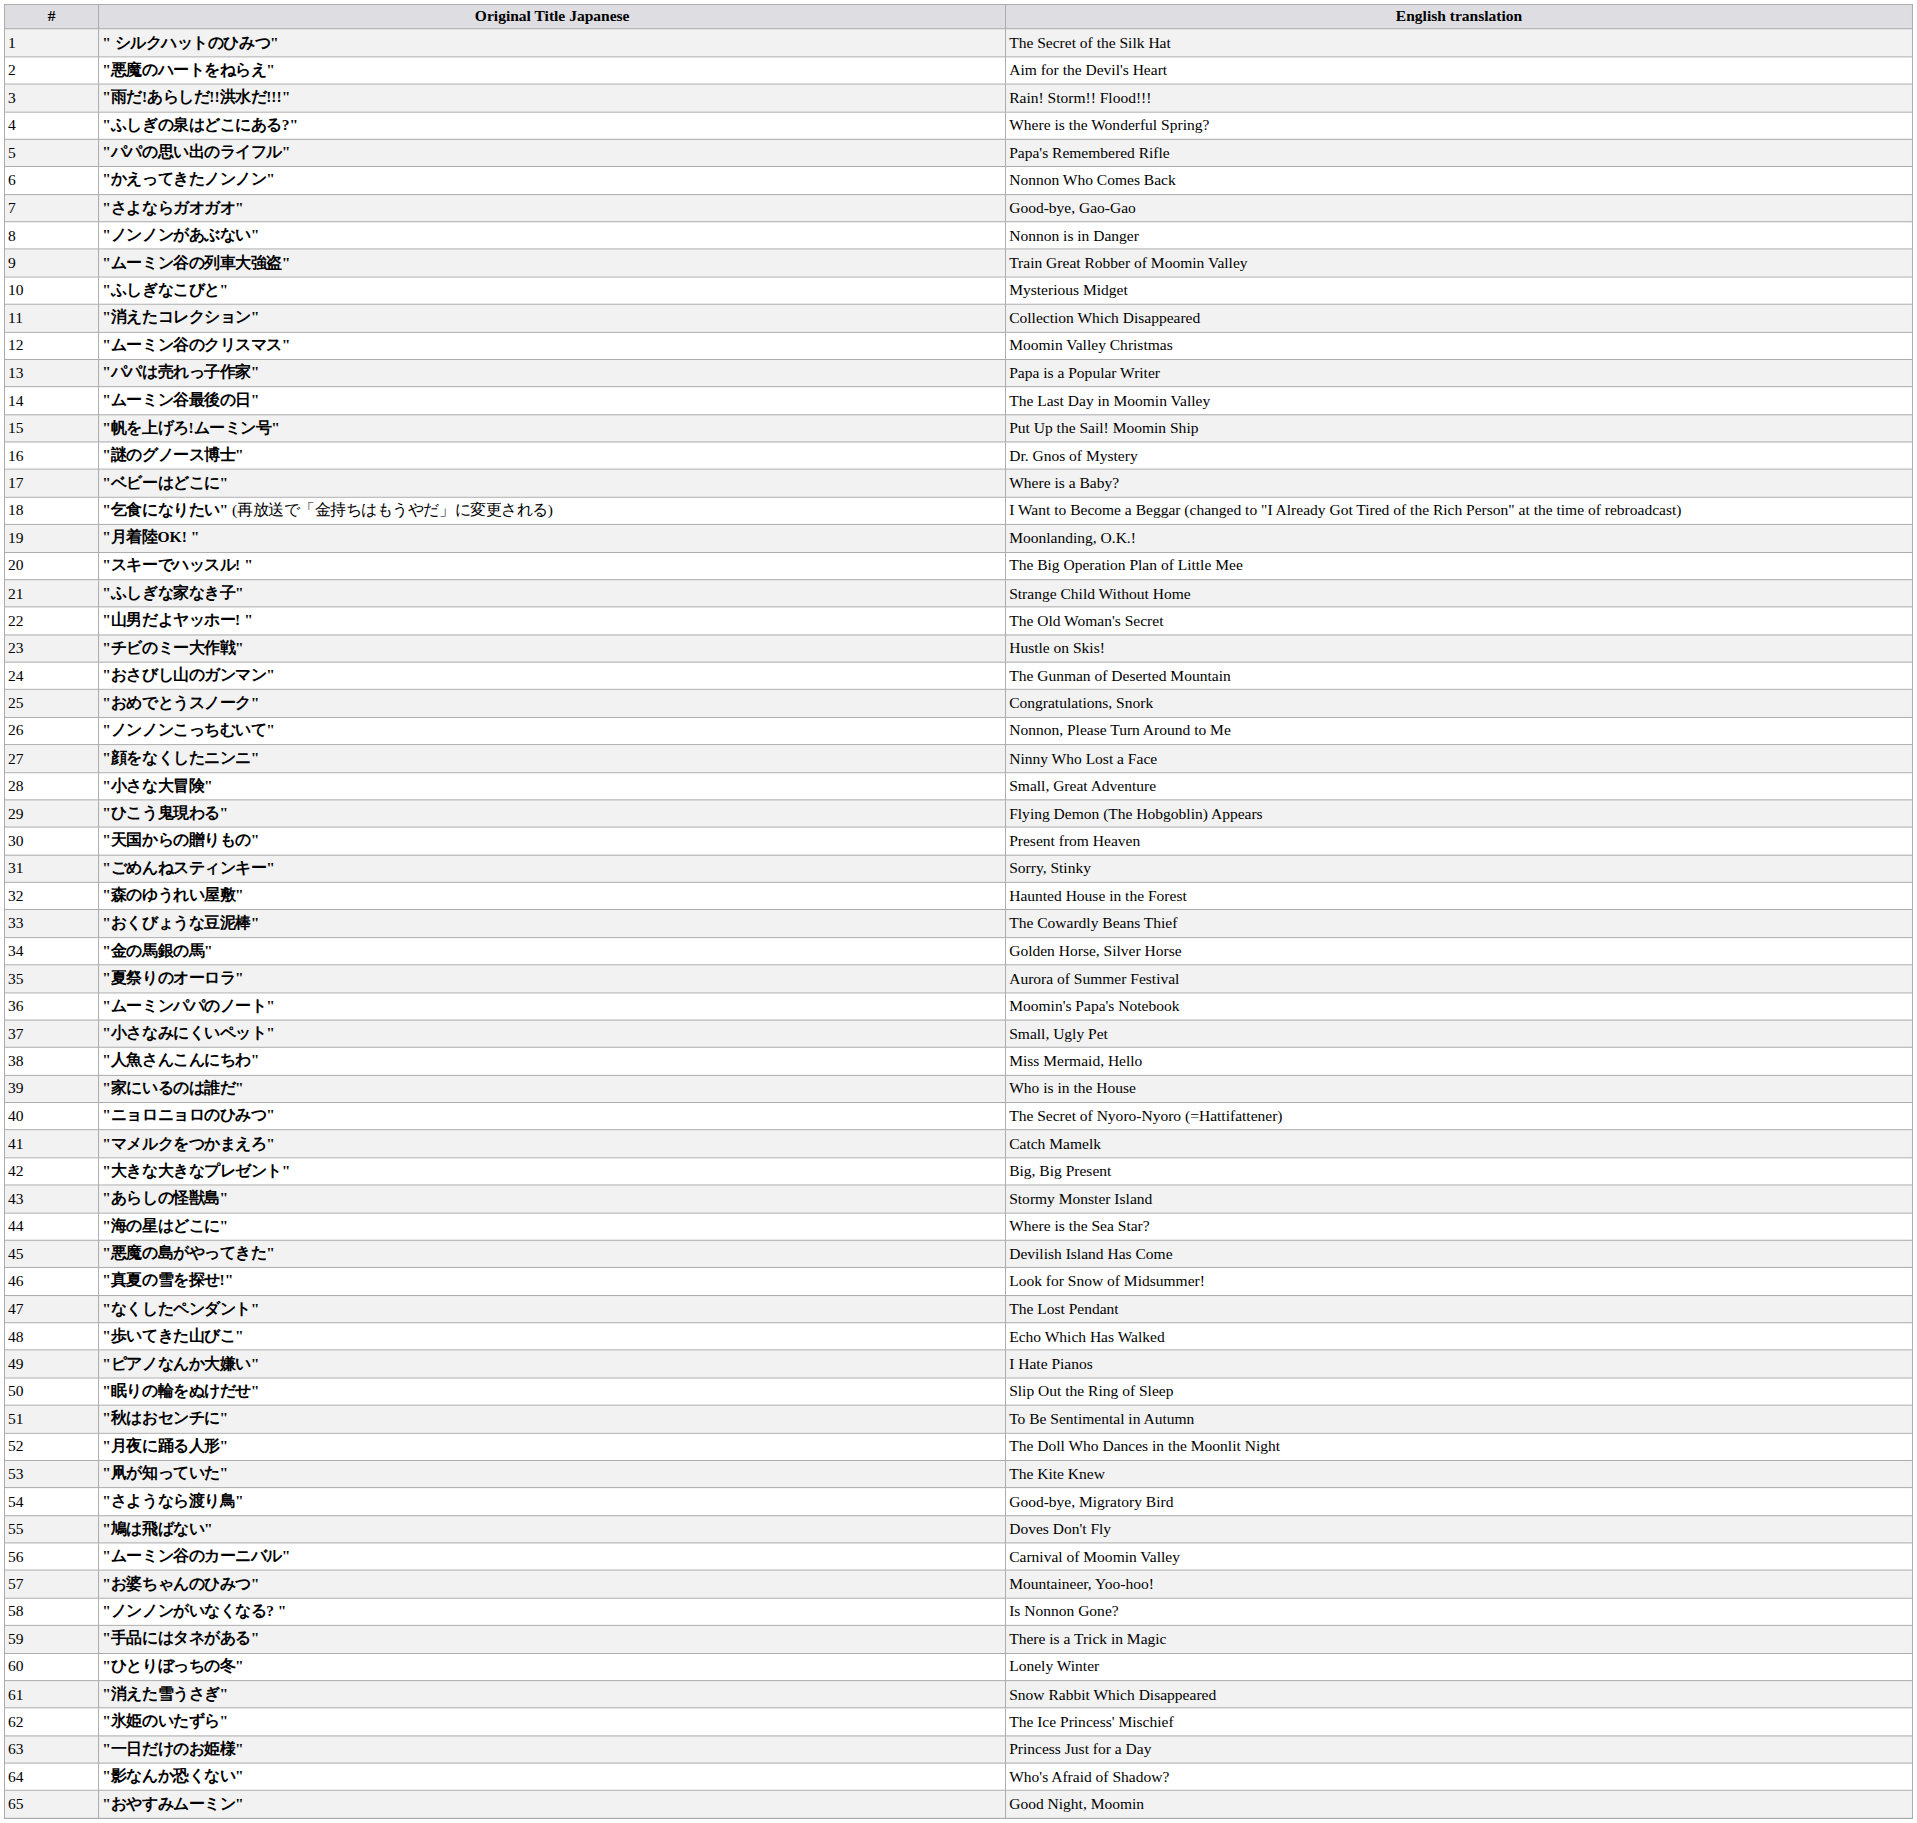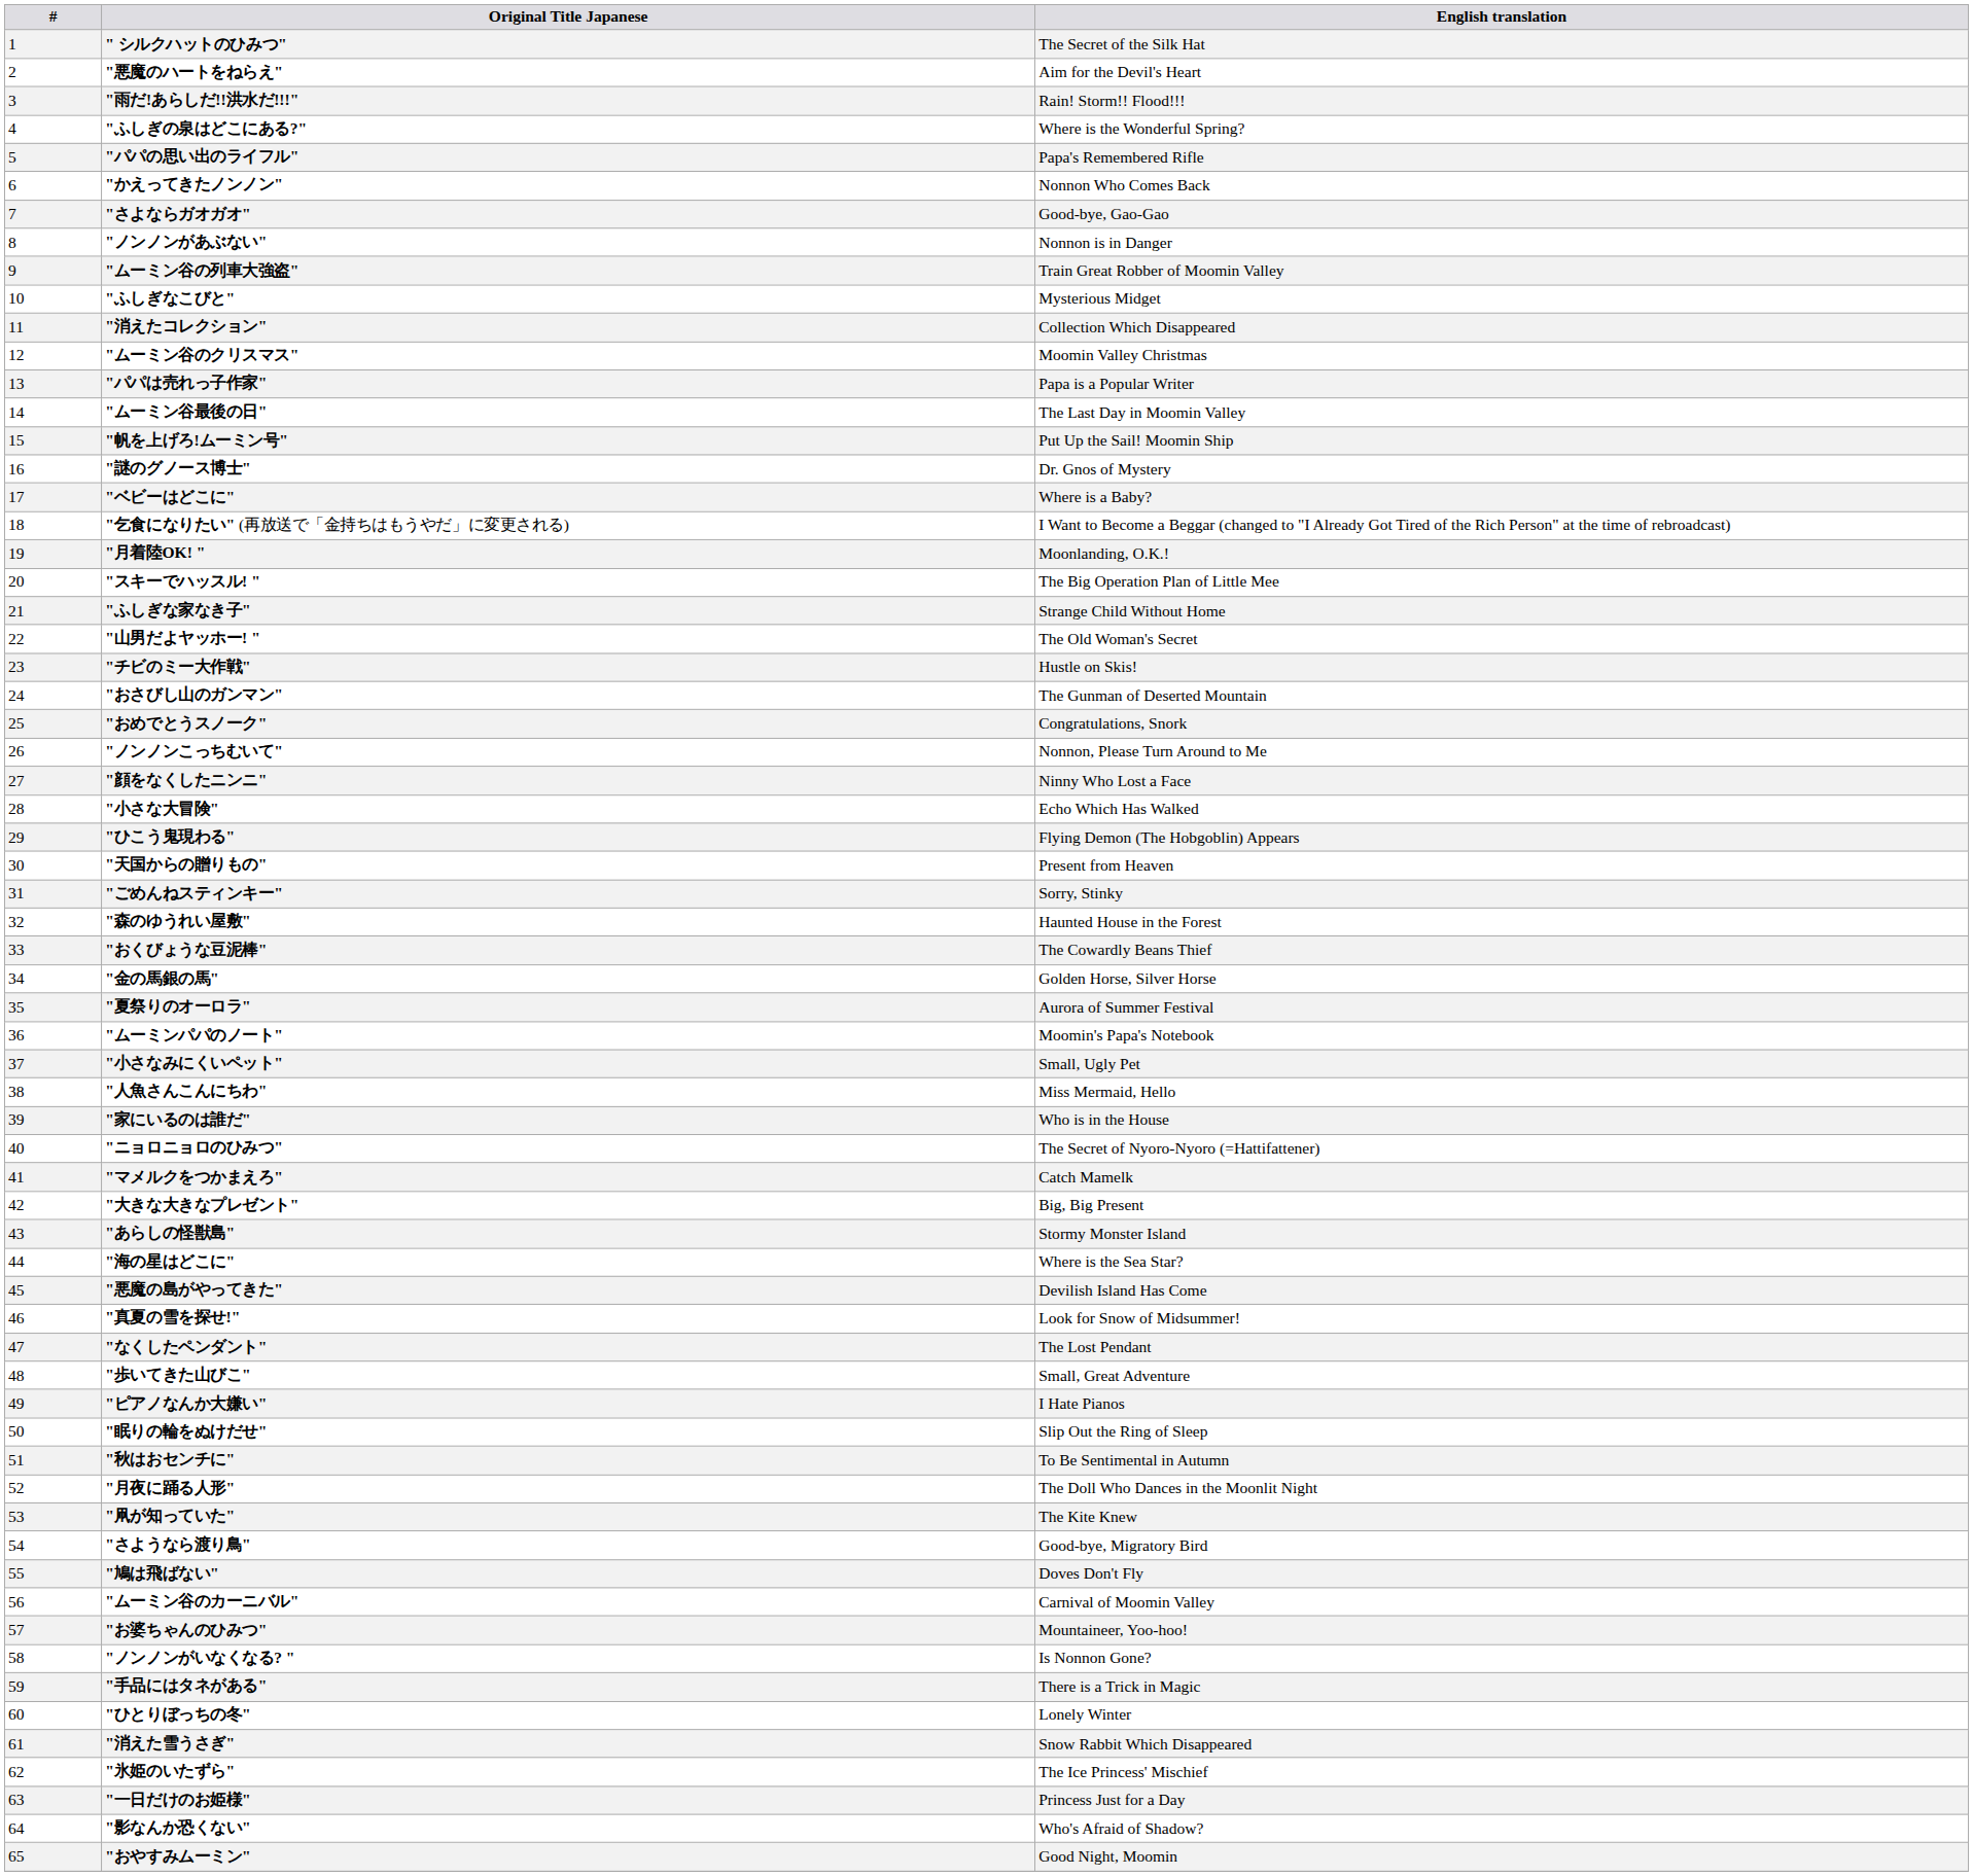"小さな大冒険" | English translation: Small, Great Adventure -> Echo Which Has Walked
"歩いてきた山びこ" | English translation: Echo Which Has Walked -> Small, Great Adventure
